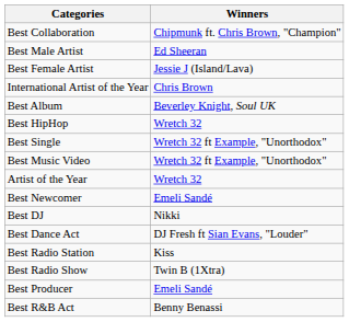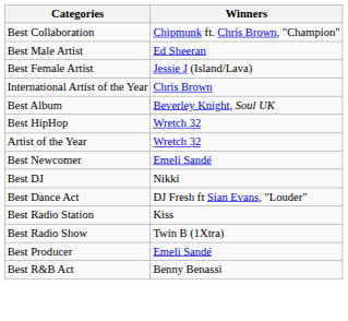- row: Best Single | Wretch 32 ft Example, "Unorthodox"
- row: Best Music Video | Wretch 32 ft Example, "Unorthodox"
